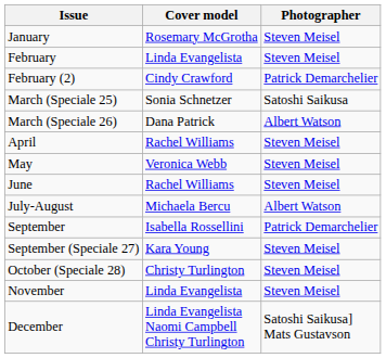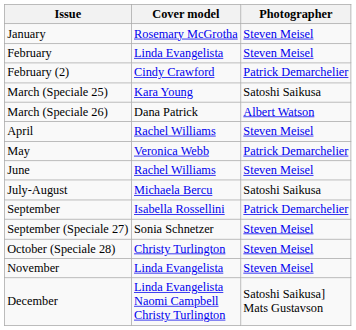March (Speciale 25) | Cover model: Sonia Schnetzer -> Kara Young
May | Photographer: Steven Meisel -> Patrick Demarchelier
July-August | Photographer: Albert Watson -> Satoshi Saikusa
September (Speciale 27) | Cover model: Kara Young -> Sonia Schnetzer
